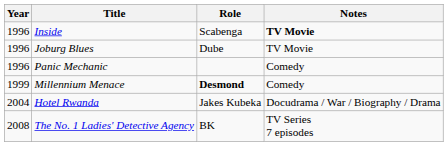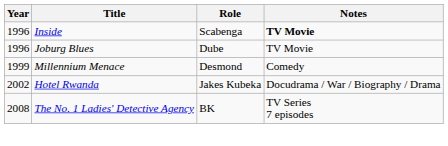- row: 1996 | Panic Mechanic | Comedy
Millennium Menace | Role: bold -> normal
Hotel Rwanda | Year: 2004 -> 2002
